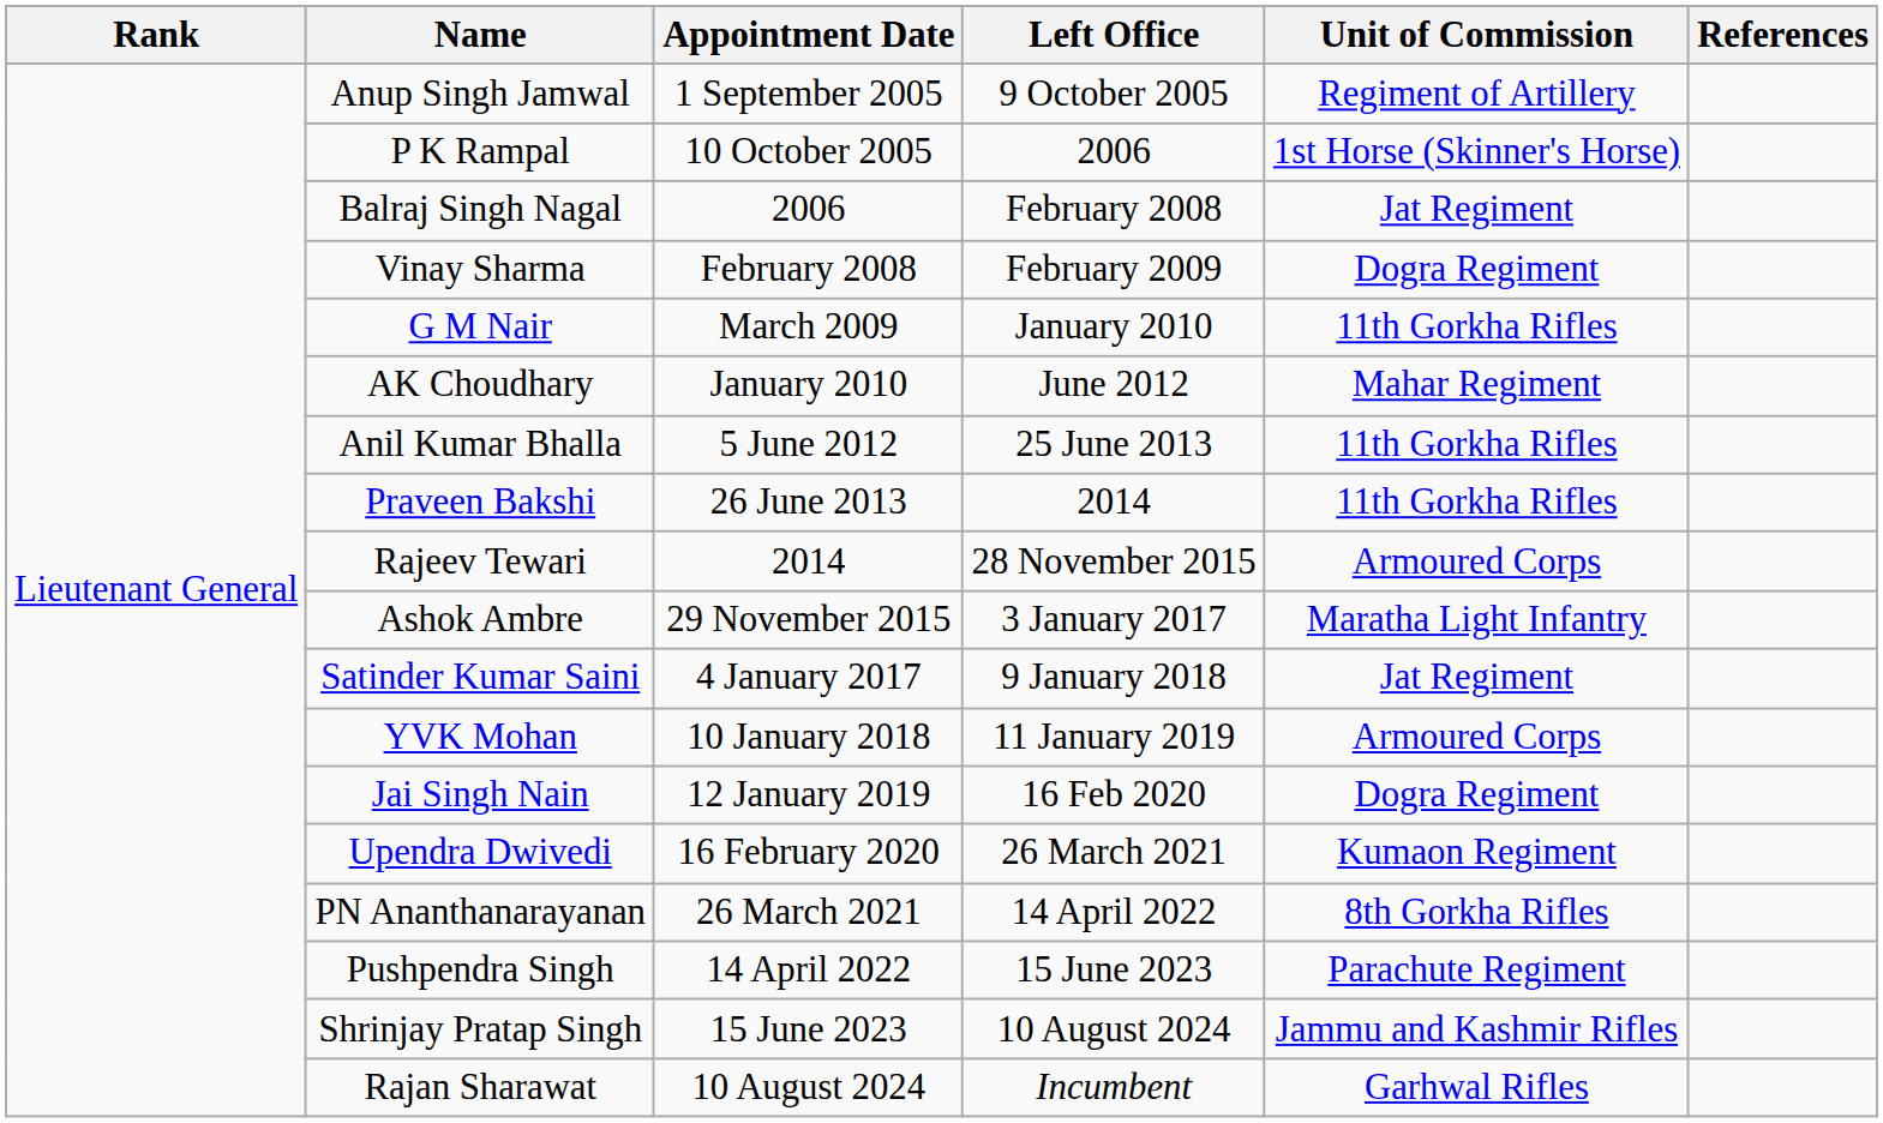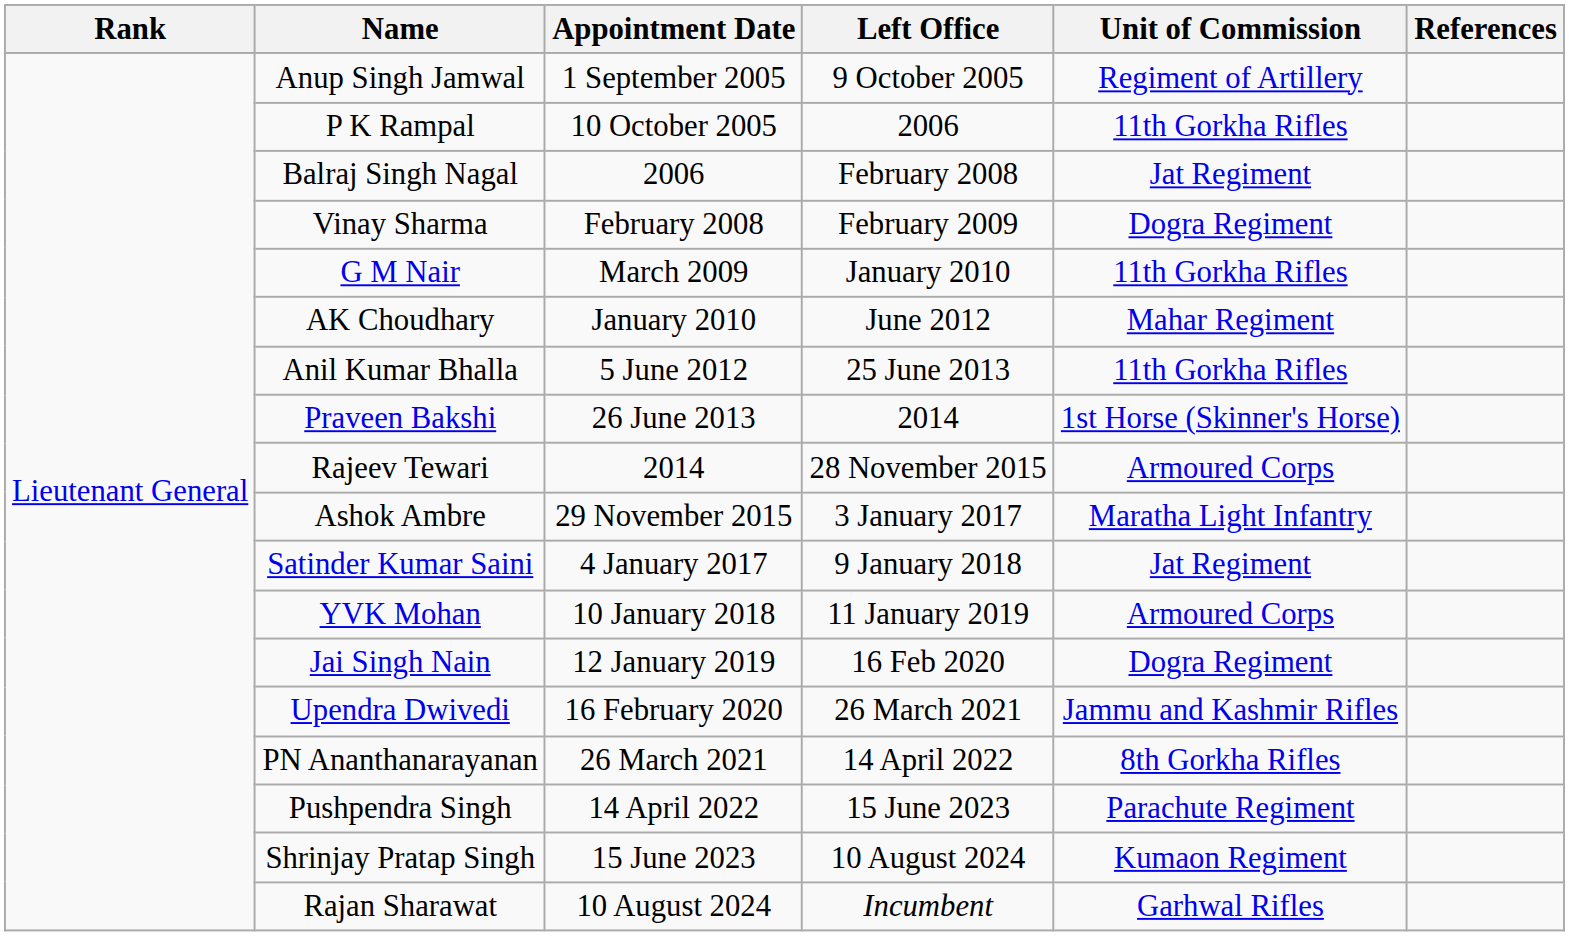P K Rampal | Unit of Commission: 1st Horse (Skinner's Horse) -> 11th Gorkha Rifles
Praveen Bakshi | Unit of Commission: 11th Gorkha Rifles -> 1st Horse (Skinner's Horse)
Upendra Dwivedi | Unit of Commission: Kumaon Regiment -> Jammu and Kashmir Rifles
Shrinjay Pratap Singh | Unit of Commission: Jammu and Kashmir Rifles -> Kumaon Regiment
